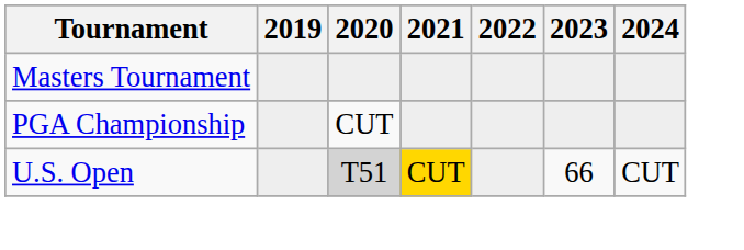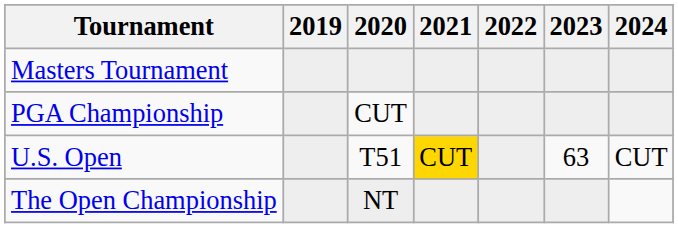U.S. Open | 2020: lightgrey background -> no background
U.S. Open | 2023: 66 -> 63
+ row: The Open Championship | NT
